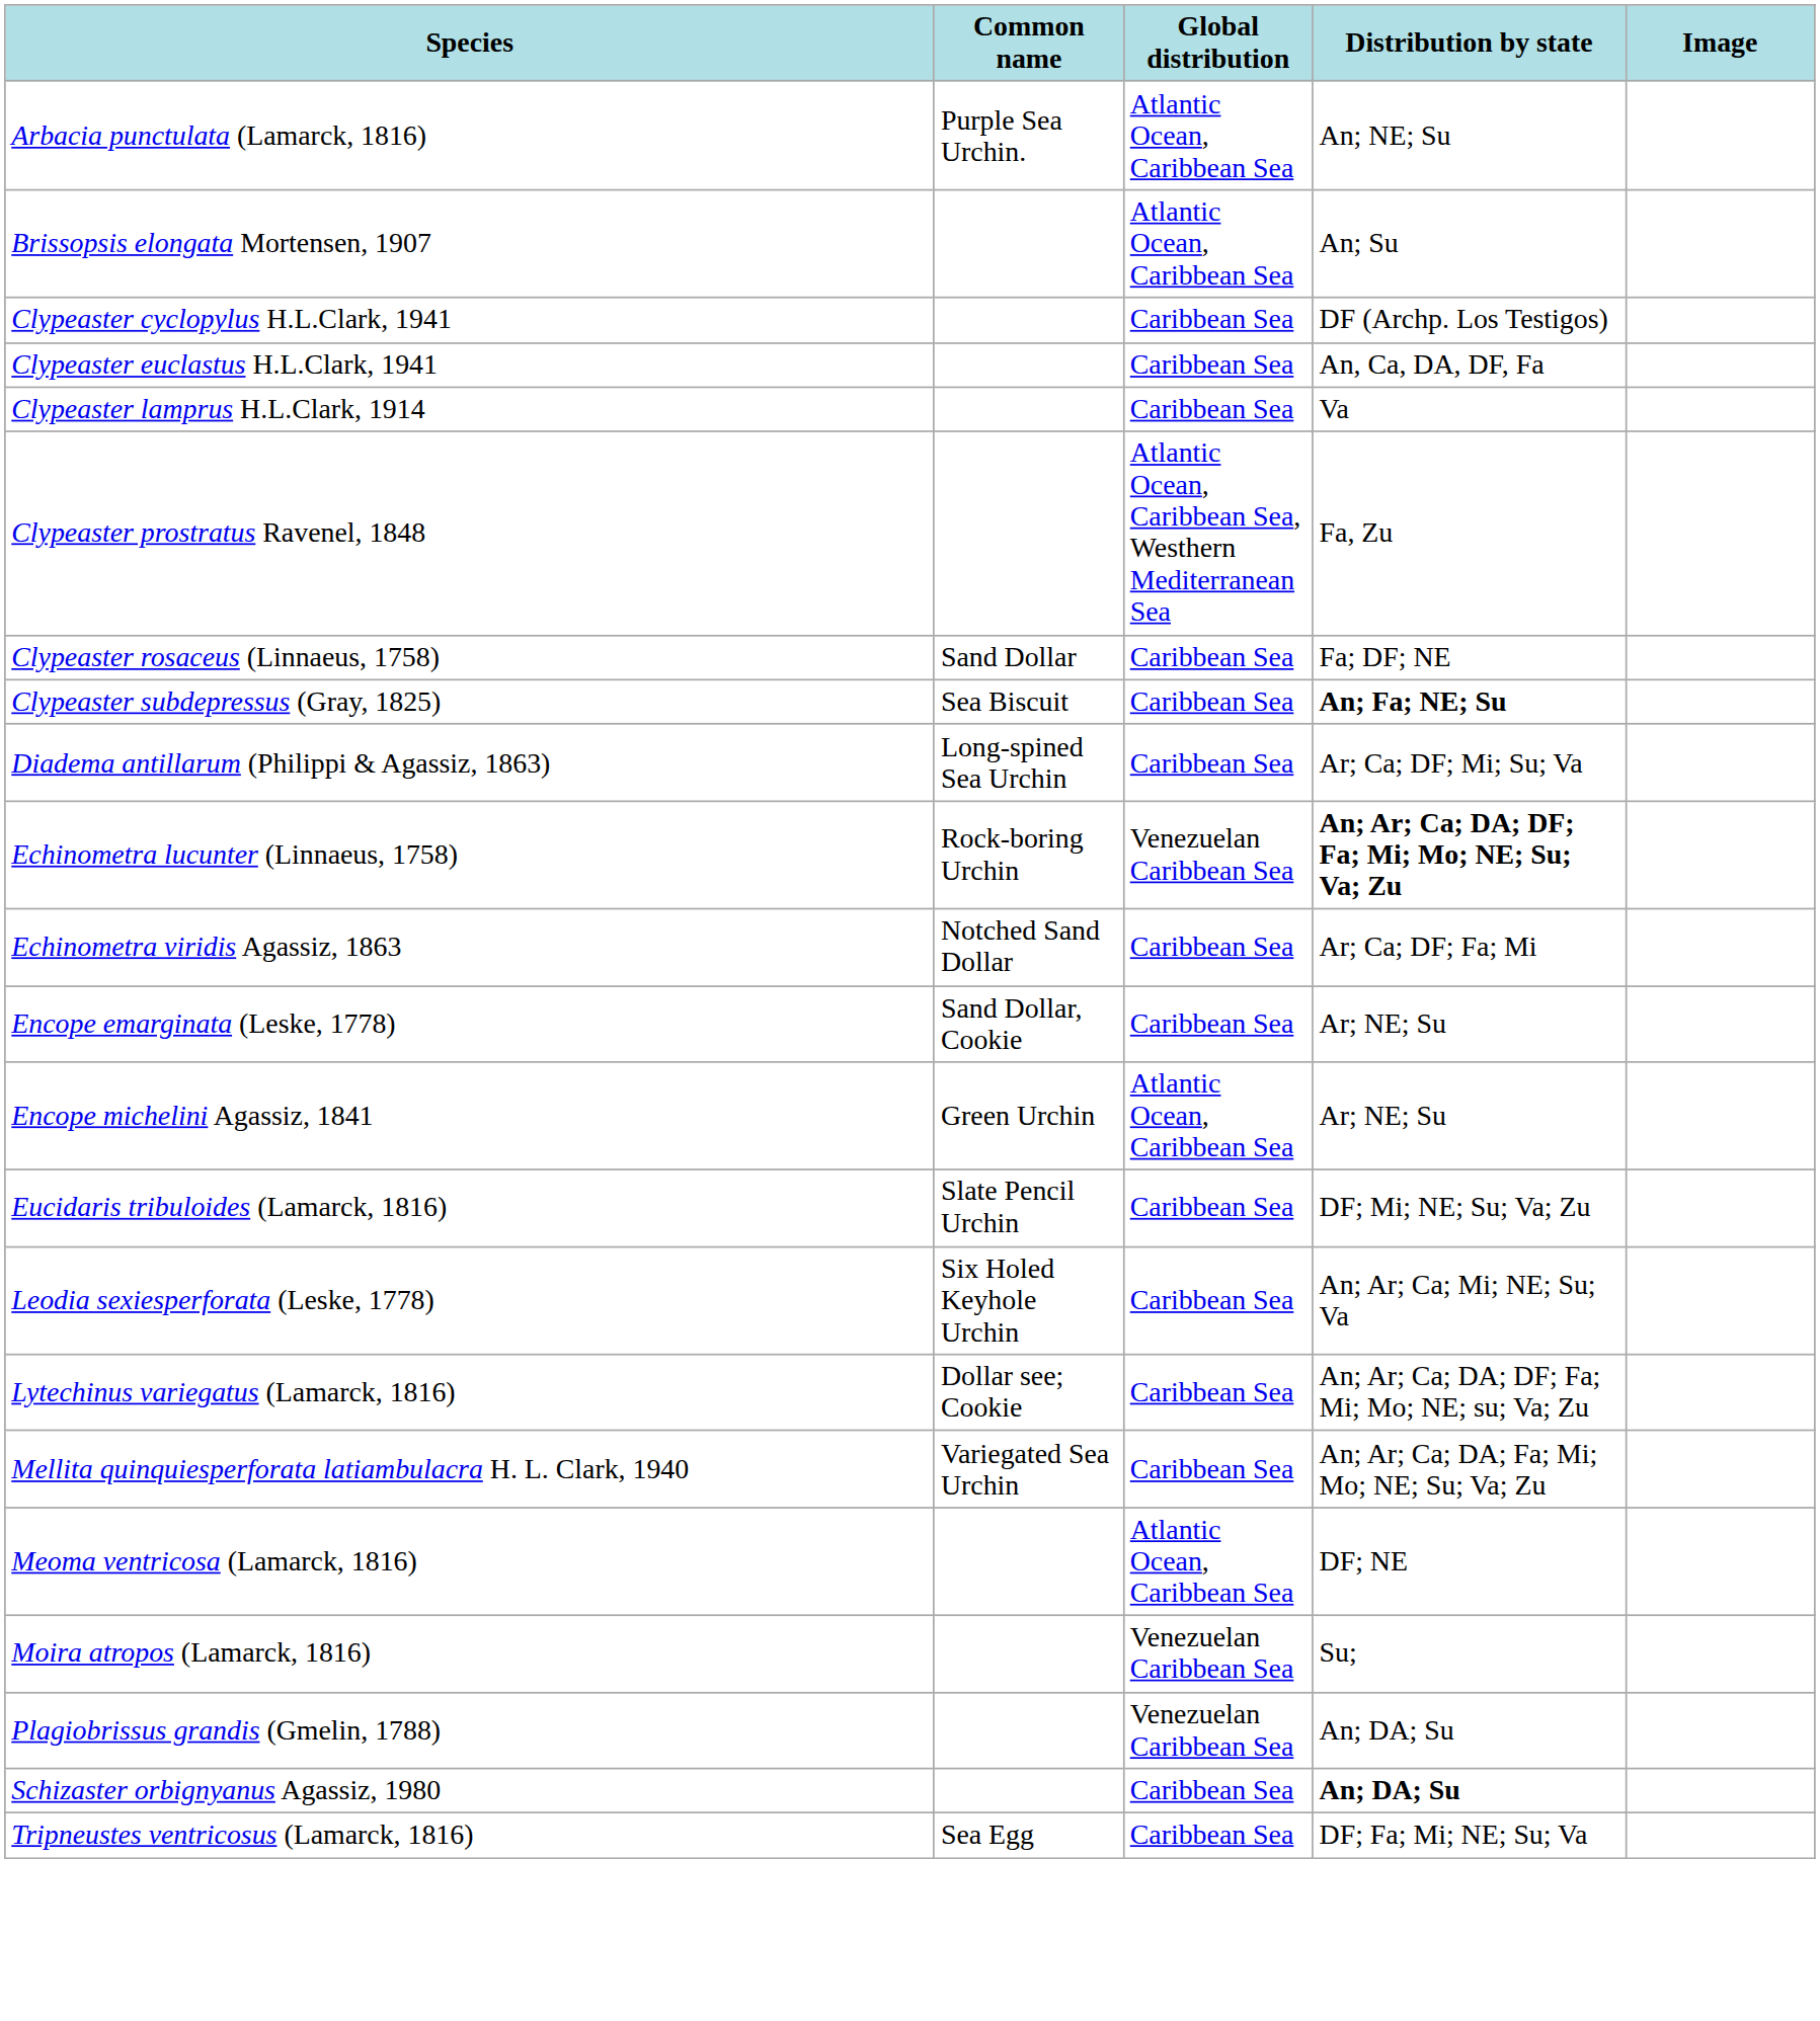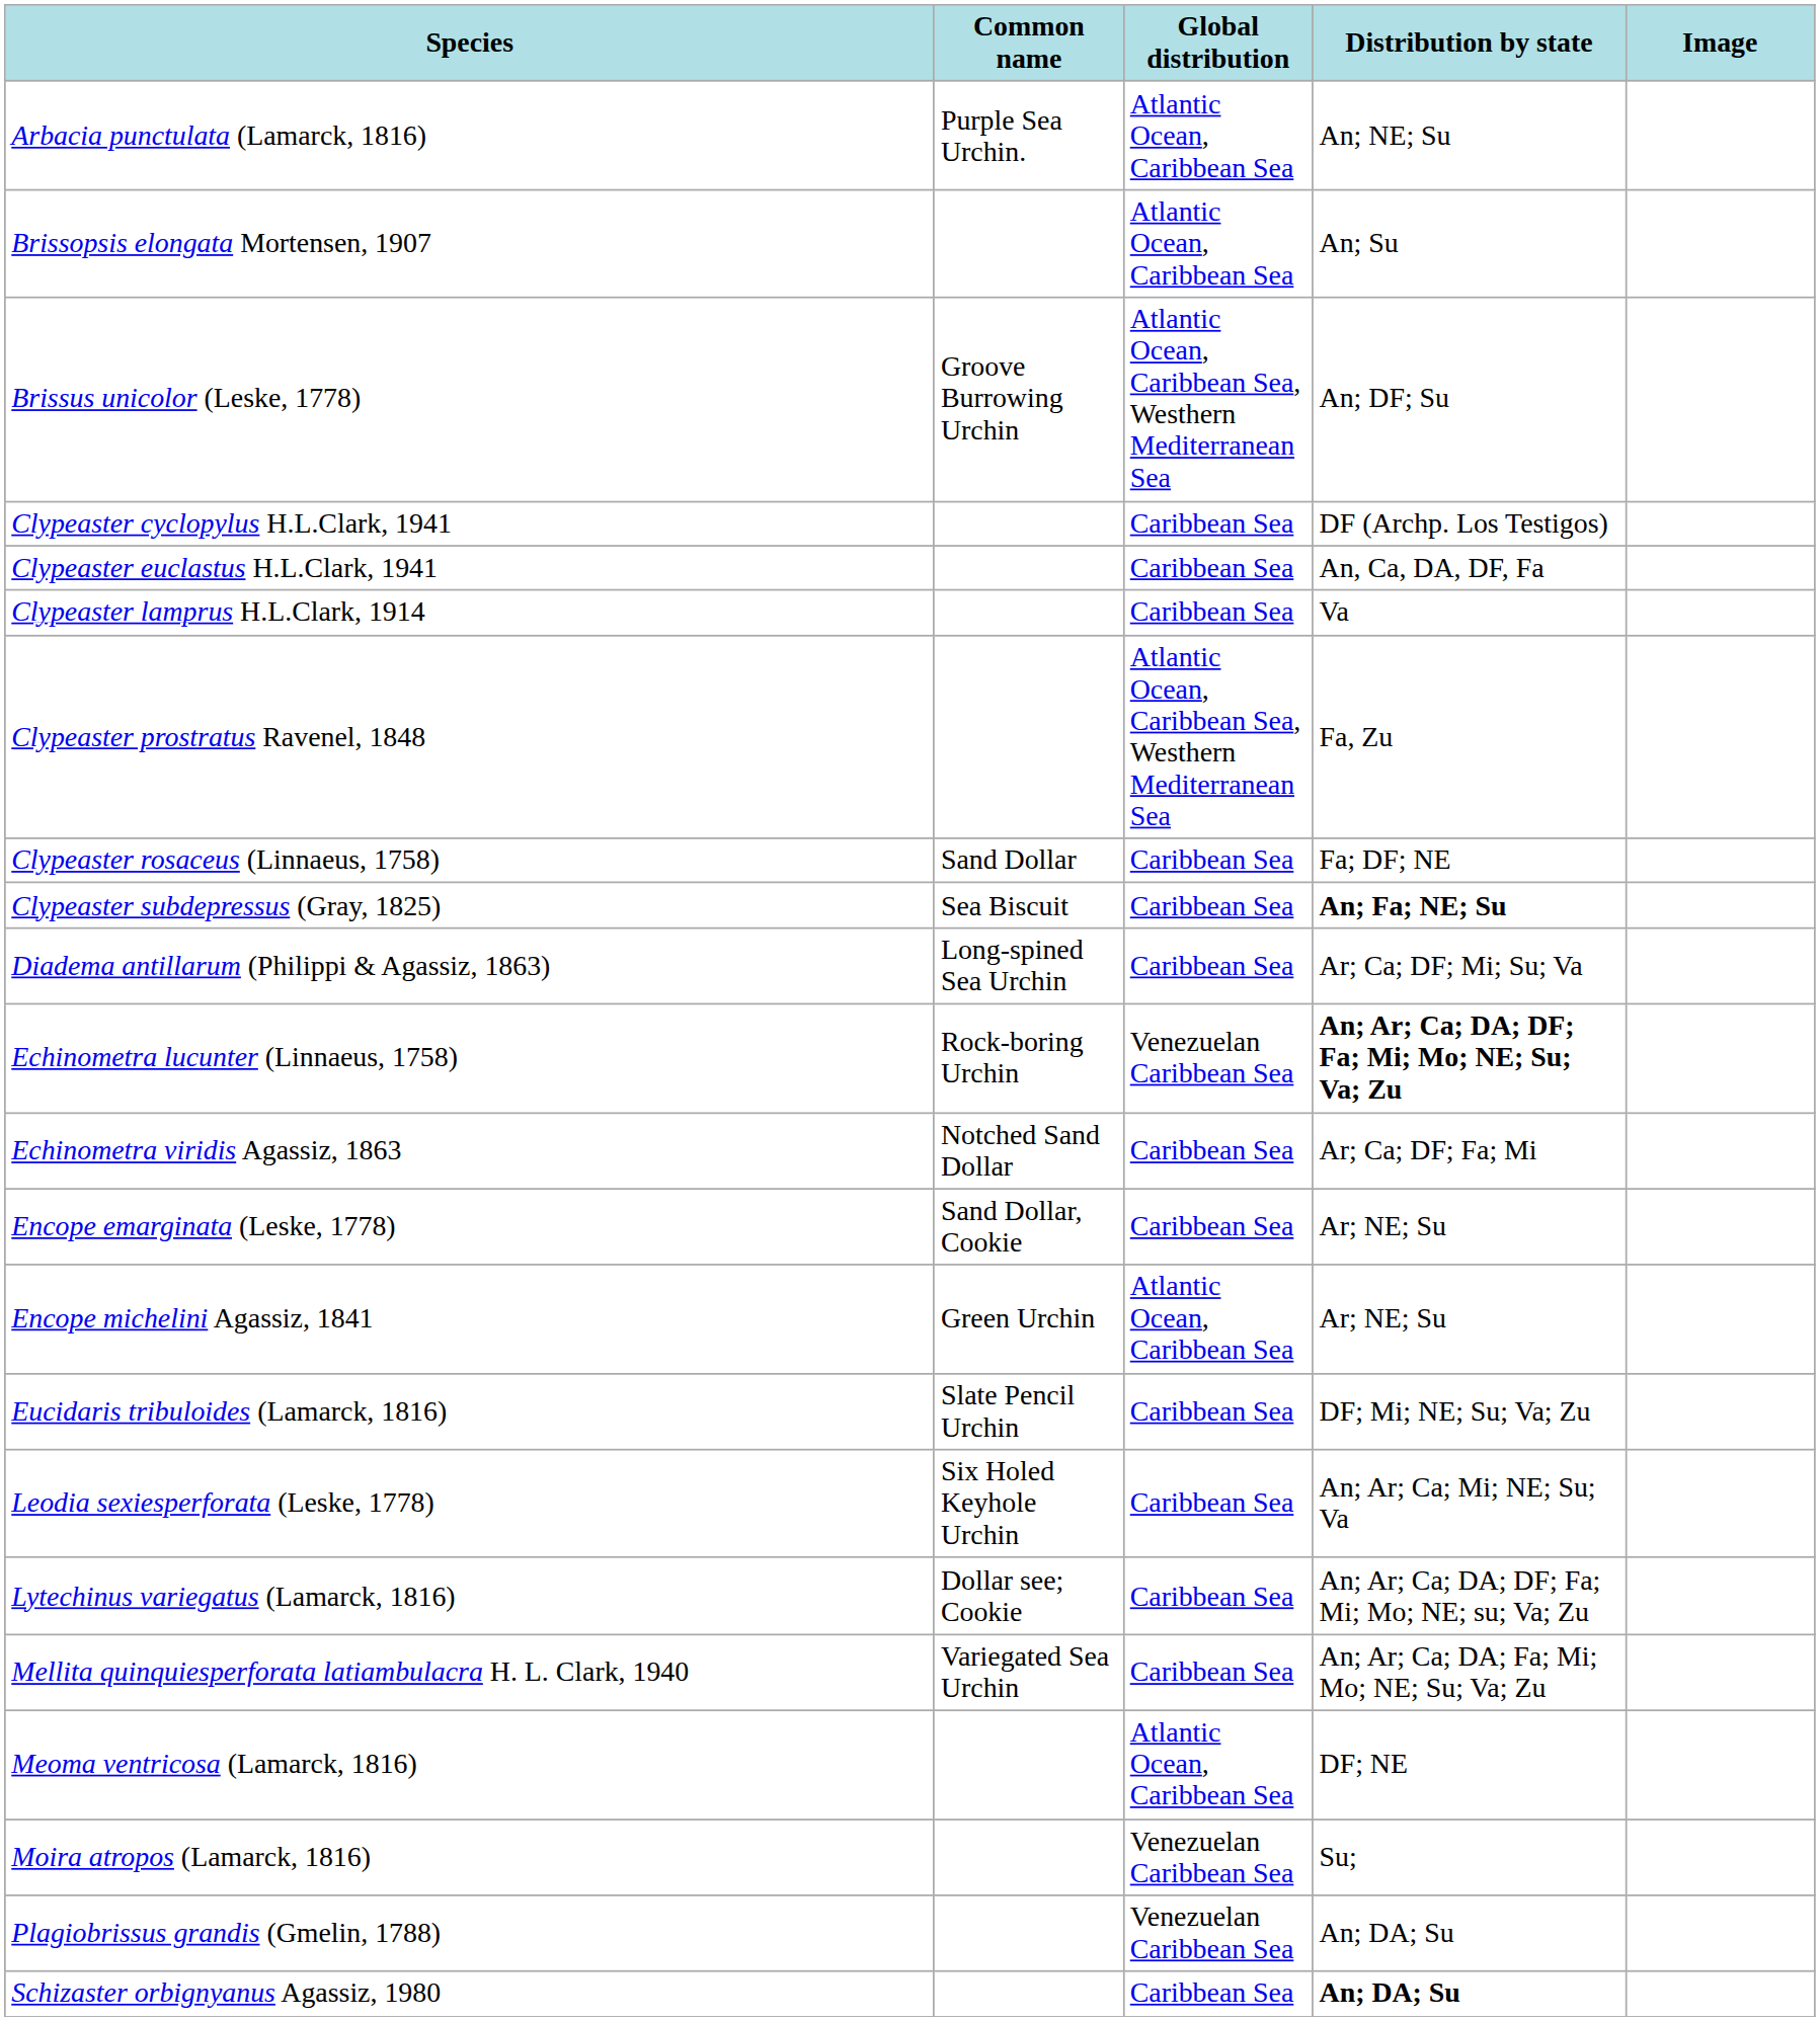+ row: Brissus unicolor (Leske, 1778) | Groove Burrowing Urchin | Atlantic Ocean, Caribbean Sea, Westhern Mediterranean Sea | An; DF; Su
- row: Tripneustes ventricosus (Lamarck, 1816) | Sea Egg | Caribbean Sea | DF; Fa; Mi; NE; Su; Va
